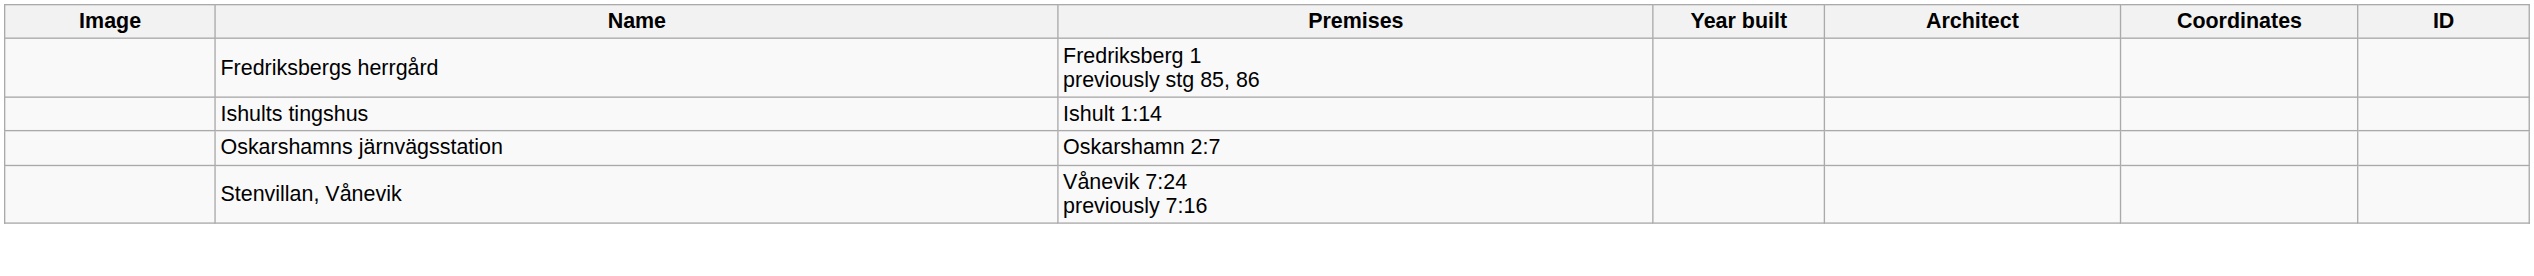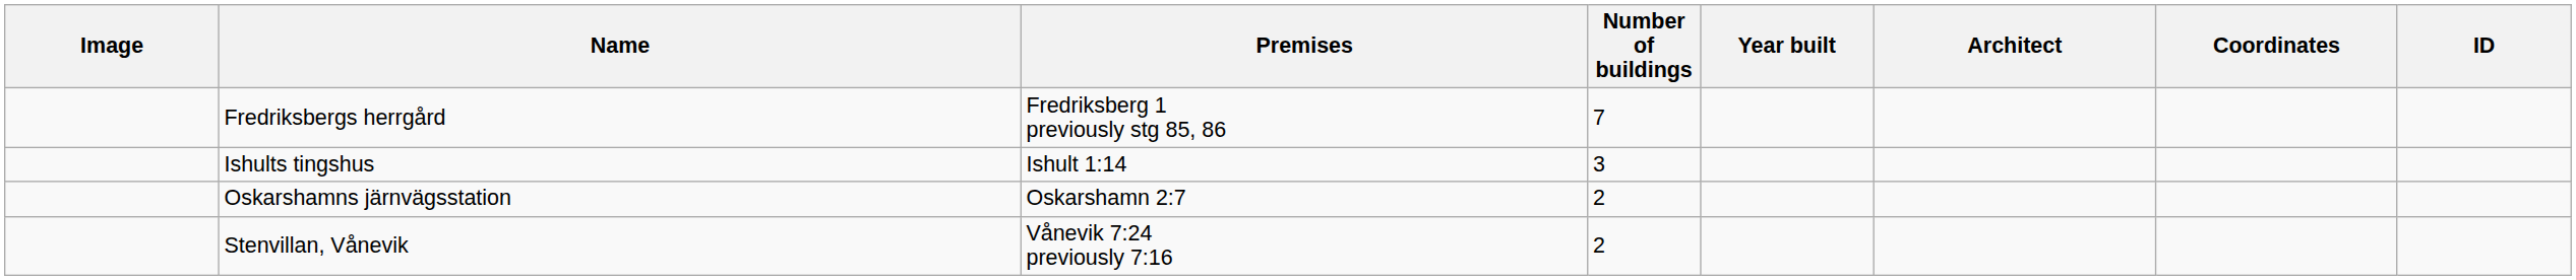+ column: Number of buildings | 7 | 3 | 2 | 2
